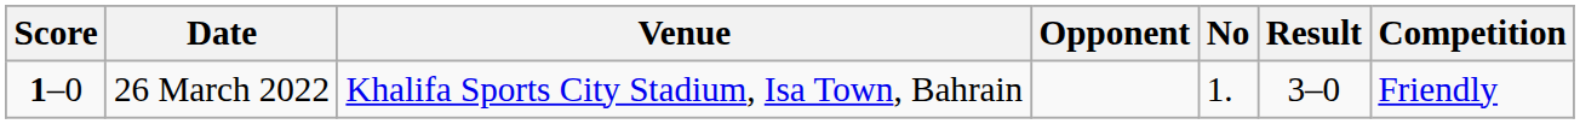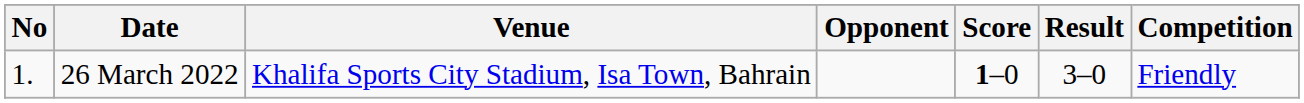columns swapped: No <-> Score
